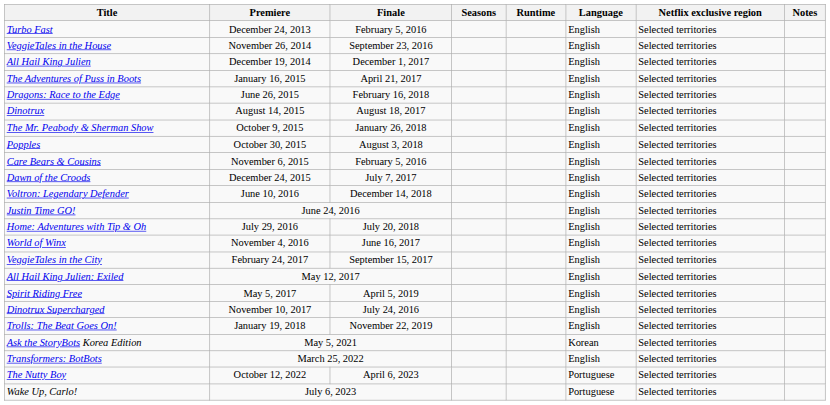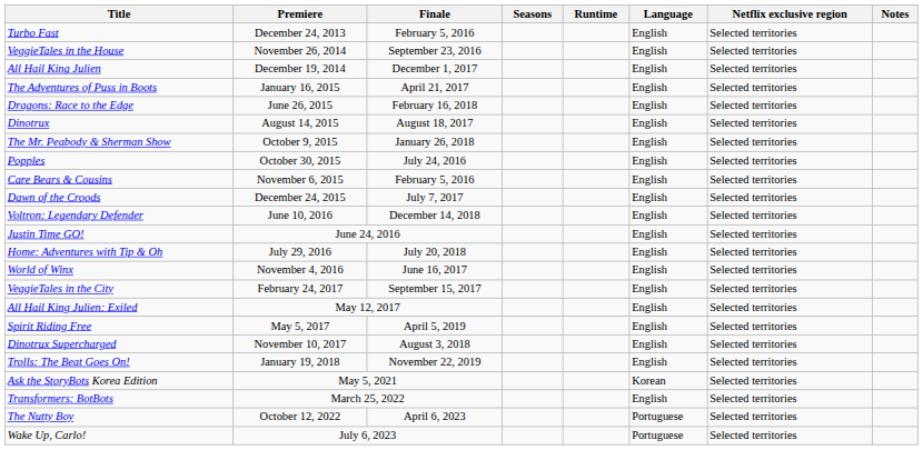Popples | Finale: August 3, 2018 -> July 24, 2016
Dinotrux Supercharged | Finale: July 24, 2016 -> August 3, 2018
